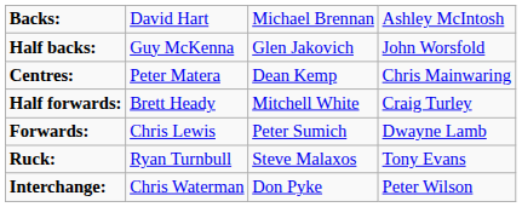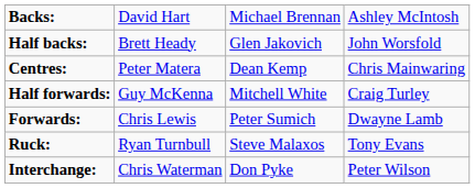Half backs: | column 2: Guy McKenna -> Brett Heady
Half forwards: | column 2: Brett Heady -> Guy McKenna
